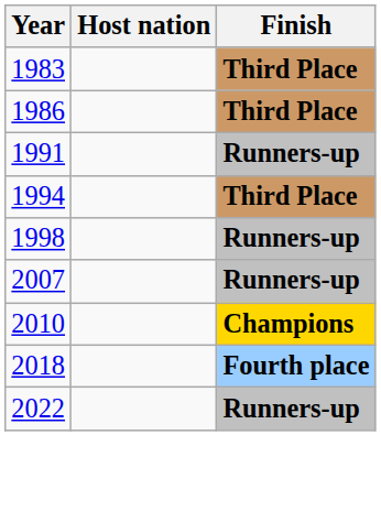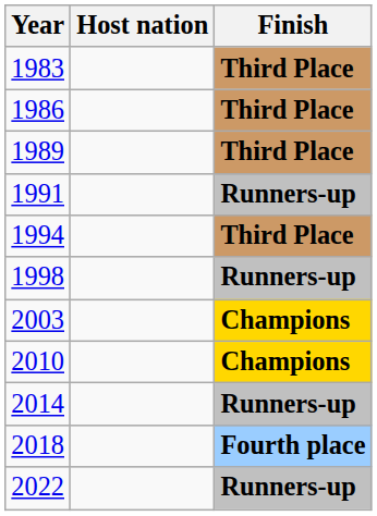+ row: 1989 | Third Place
+ row: 2003 | Champions
- row: 2007 | Runners-up
+ row: 2014 | Runners-up
